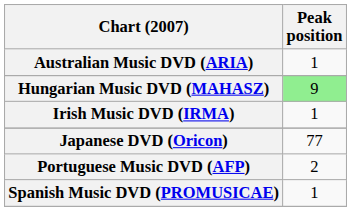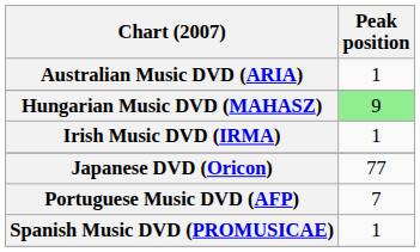Portuguese Music DVD (AFP) | Peak position: 2 -> 7
